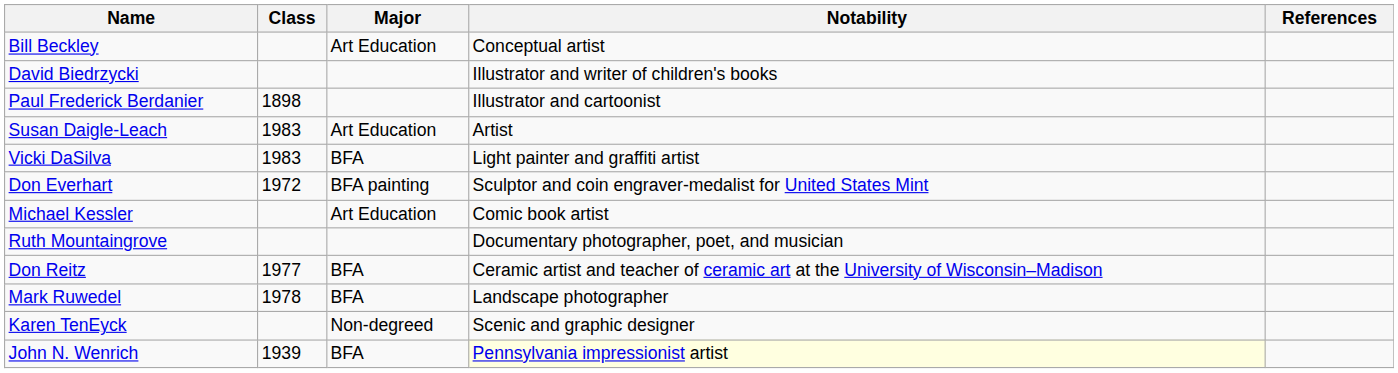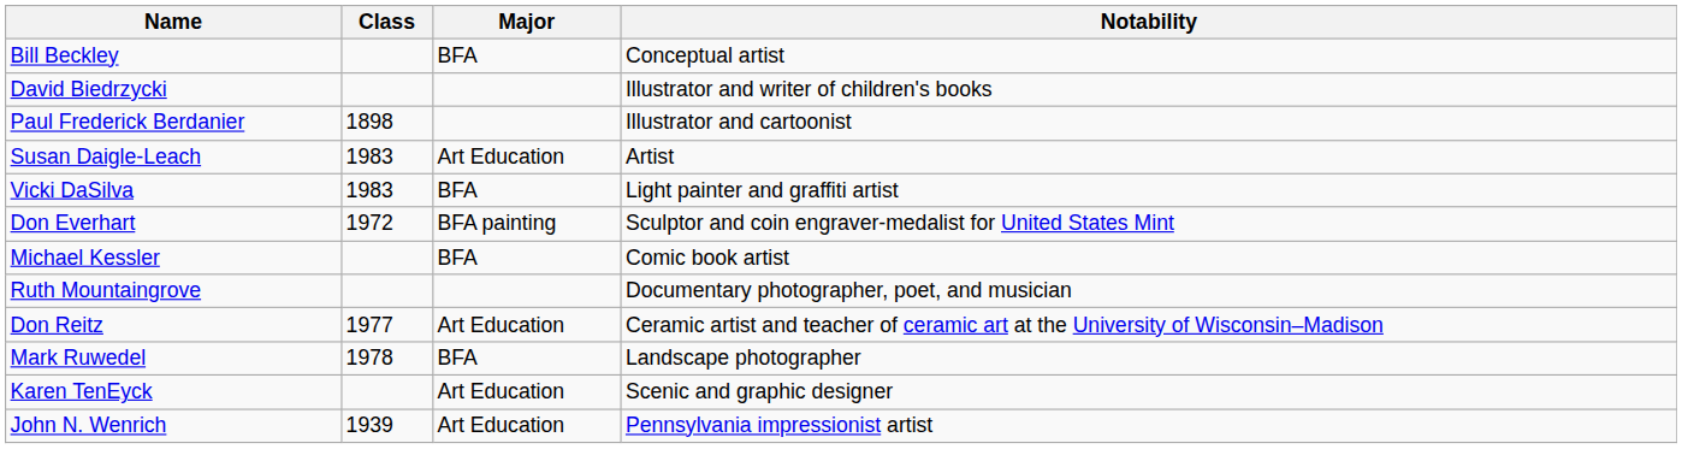- column: References
Bill Beckley | Major: Art Education -> BFA
Michael Kessler | Major: Art Education -> BFA
Don Reitz | Major: BFA -> Art Education
Karen TenEyck | Major: Non-degreed -> Art Education
John N. Wenrich | Major: BFA -> Art Education
John N. Wenrich | Notability: lightyellow background -> no background
